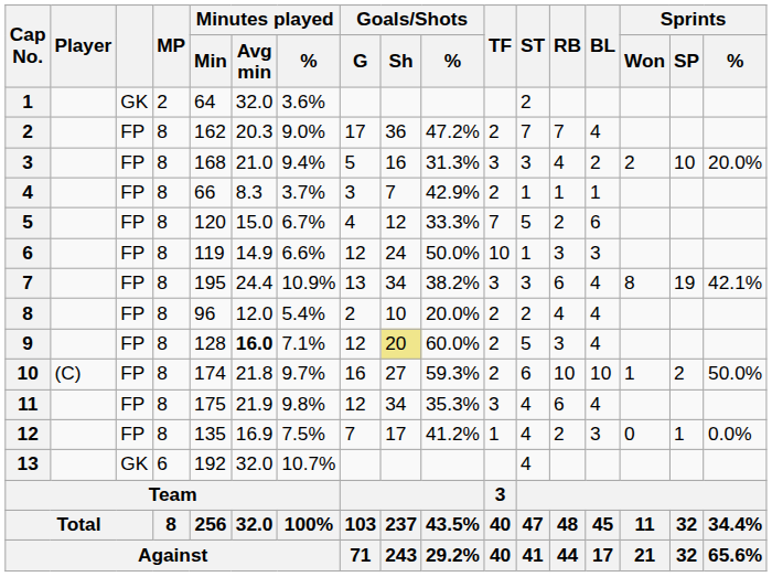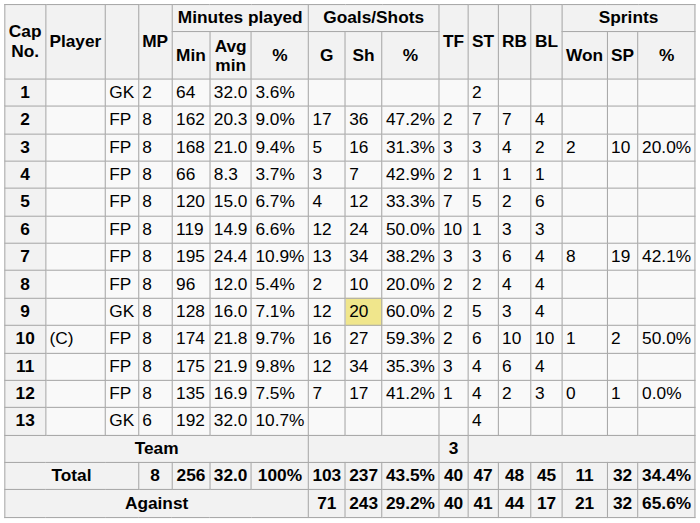9 | column 3: FP -> GK
9 | Minutes played / Avg min: bold -> normal
